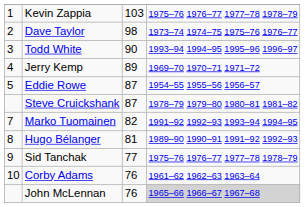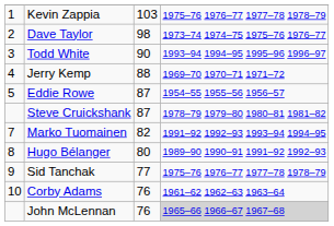Jerry Kemp | column 3: 89 -> 88
Hugo Bélanger | column 3: 81 -> 80
